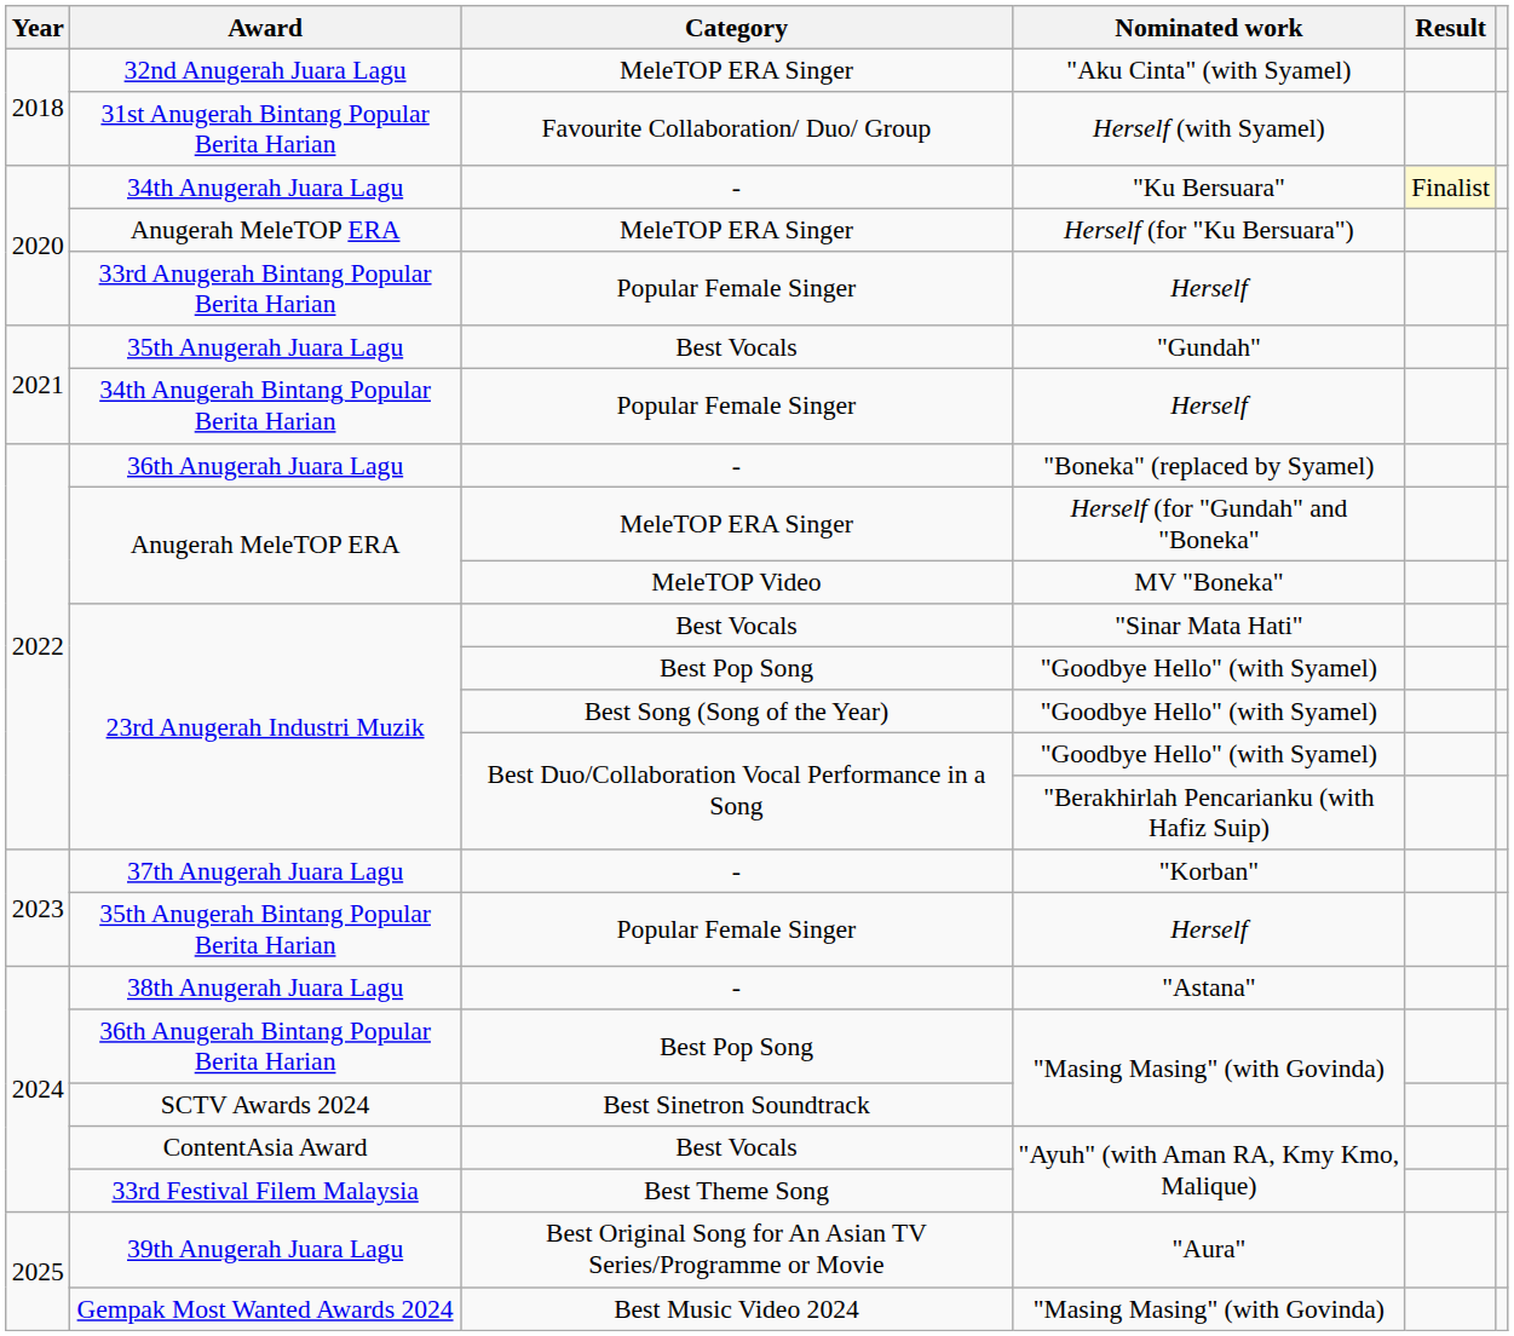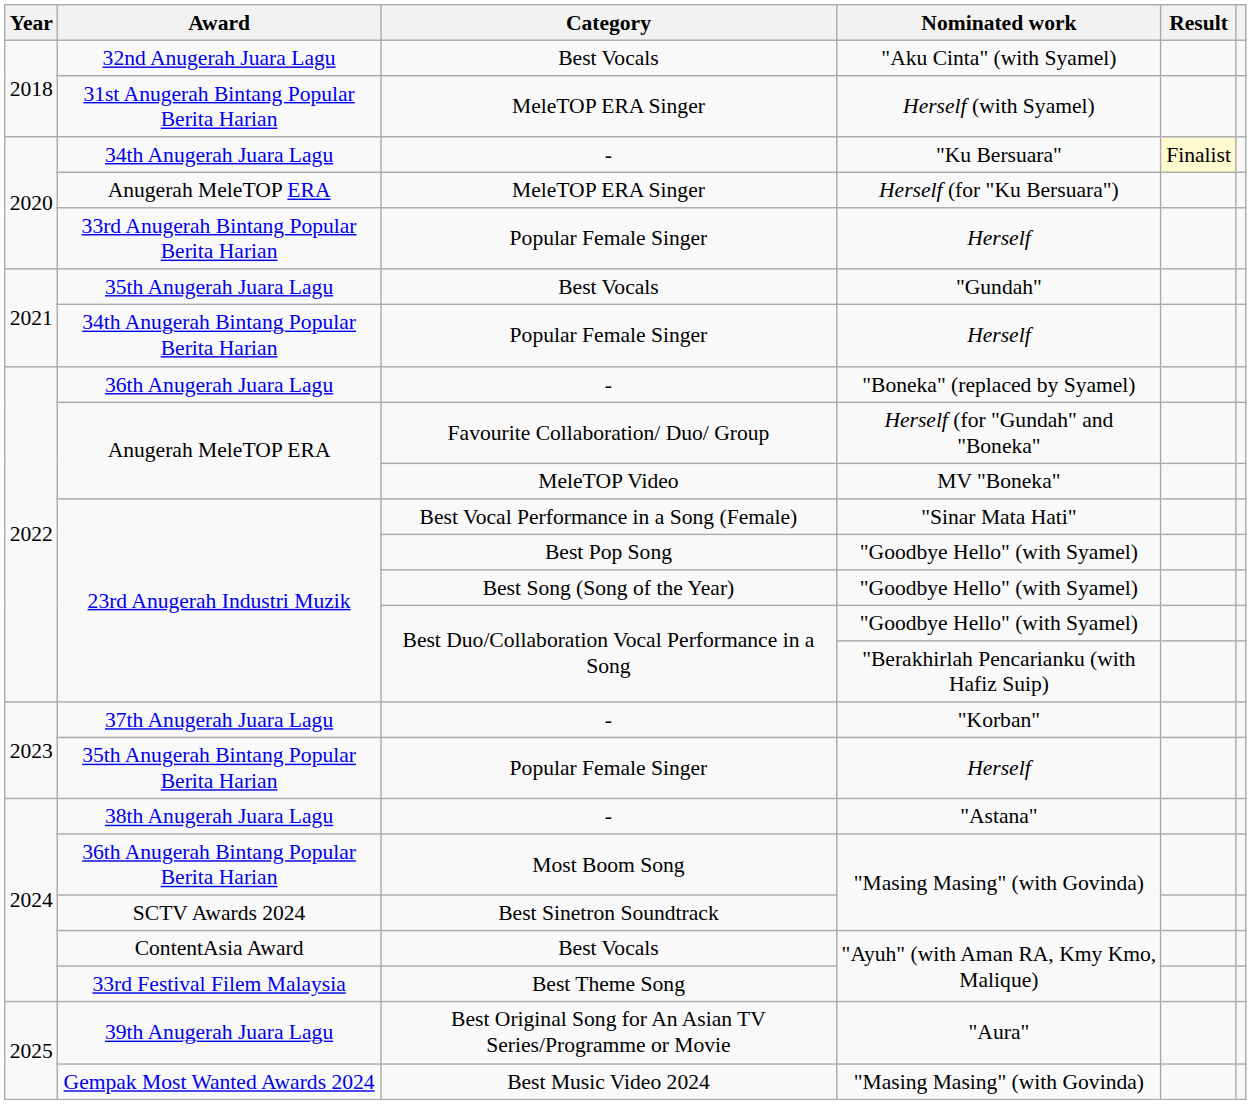32nd Anugerah Juara Lagu | Category: MeleTOP ERA Singer -> Best Vocals
31st Anugerah Bintang Popular Berita Harian | Category: Favourite Collaboration/ Duo/ Group -> MeleTOP ERA Singer
Anugerah MeleTOP ERA / Herself (for "Gundah" and "Boneka" | Category: MeleTOP ERA Singer -> Favourite Collaboration/ Duo/ Group
23rd Anugerah Industri Muzik / "Sinar Mata Hati" | Category: Best Vocals -> Best Vocal Performance in a Song (Female)
36th Anugerah Bintang Popular Berita Harian | Category: Best Pop Song -> Most Boom Song
